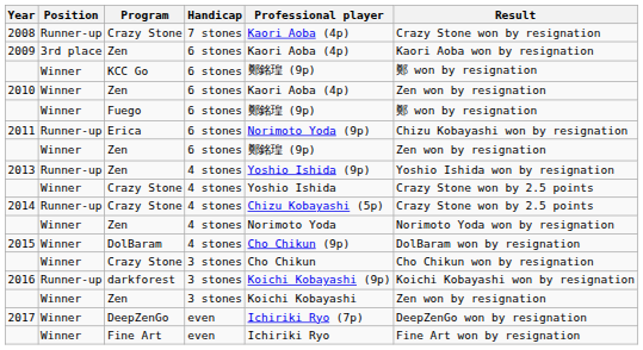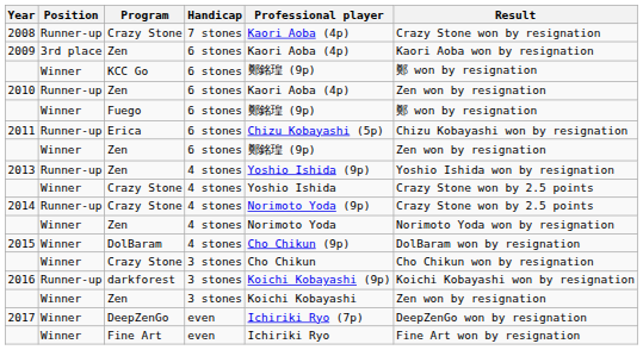2010 | Position: Winner -> Runner-up
2011 | Professional player: Norimoto Yoda (9p) -> Chizu Kobayashi (5p)
2014 | Professional player: Chizu Kobayashi (5p) -> Norimoto Yoda (9p)
